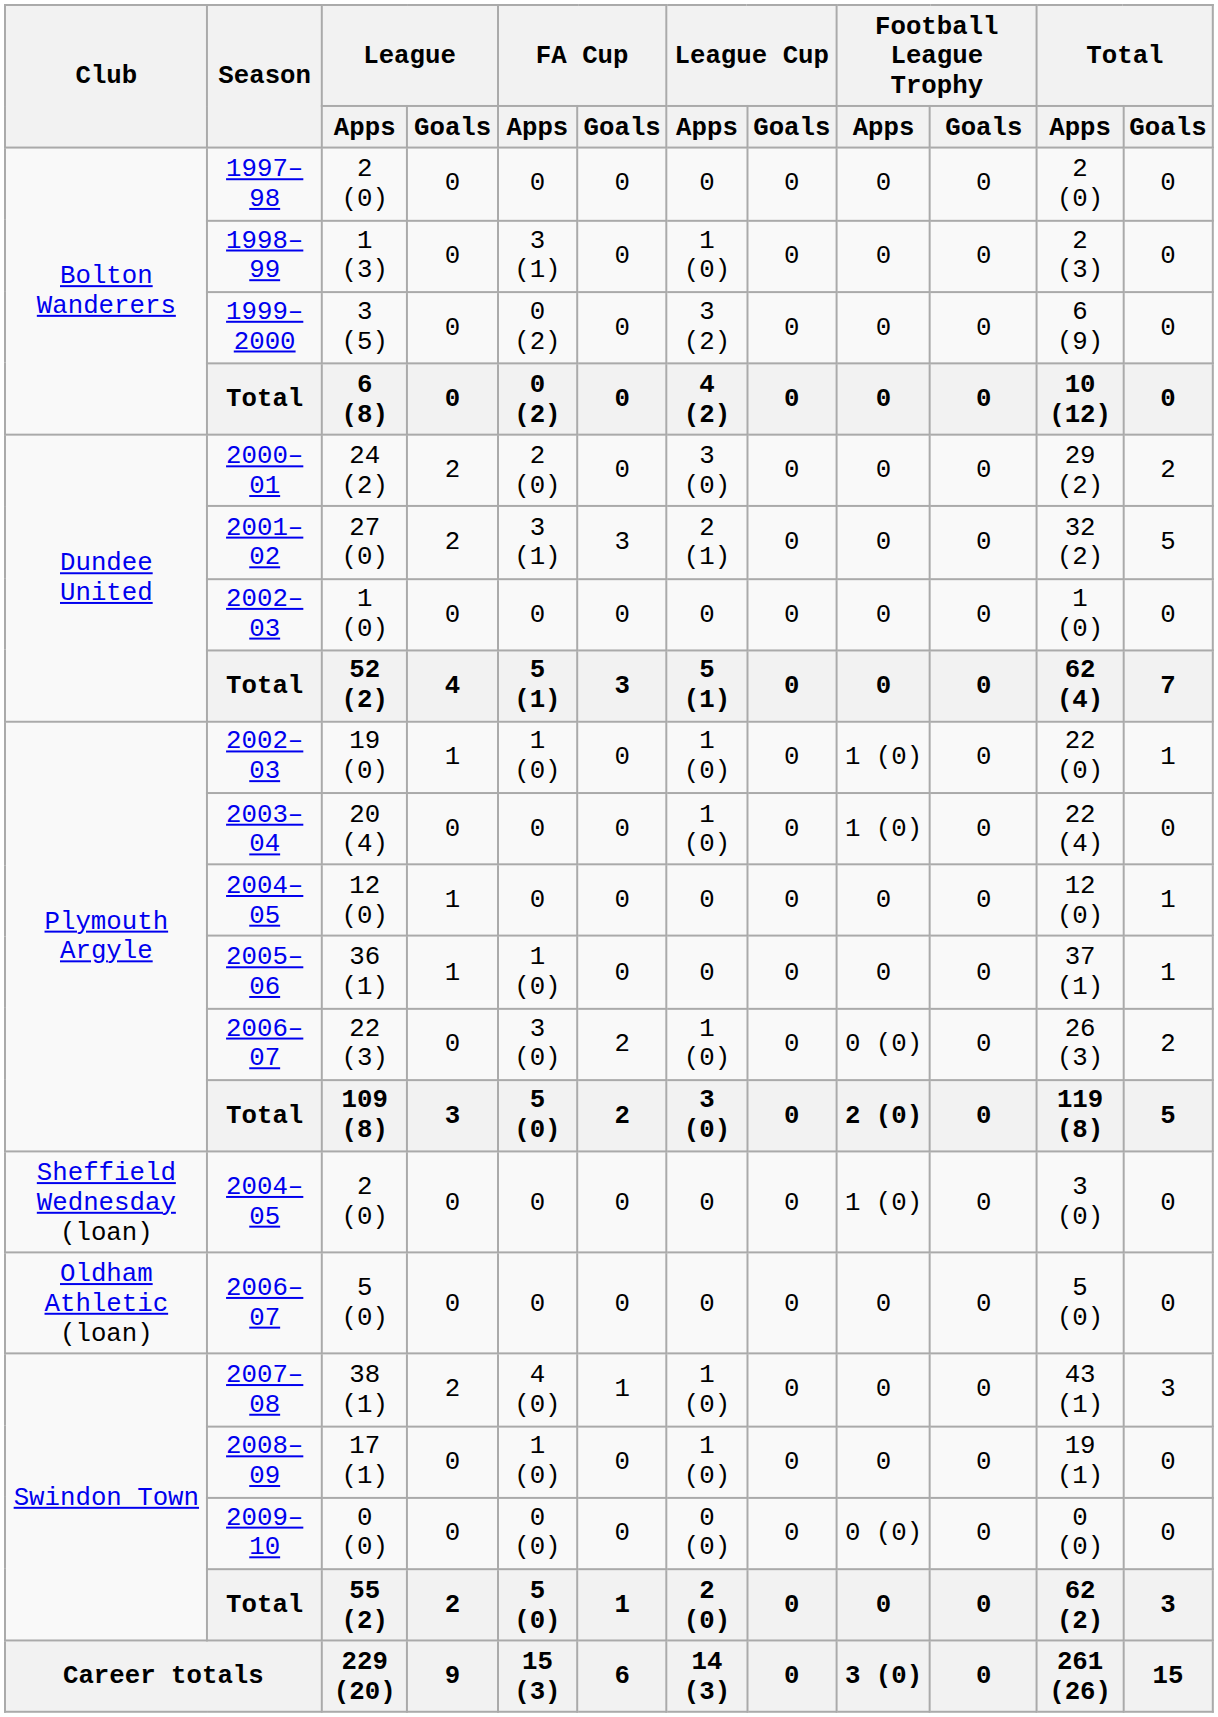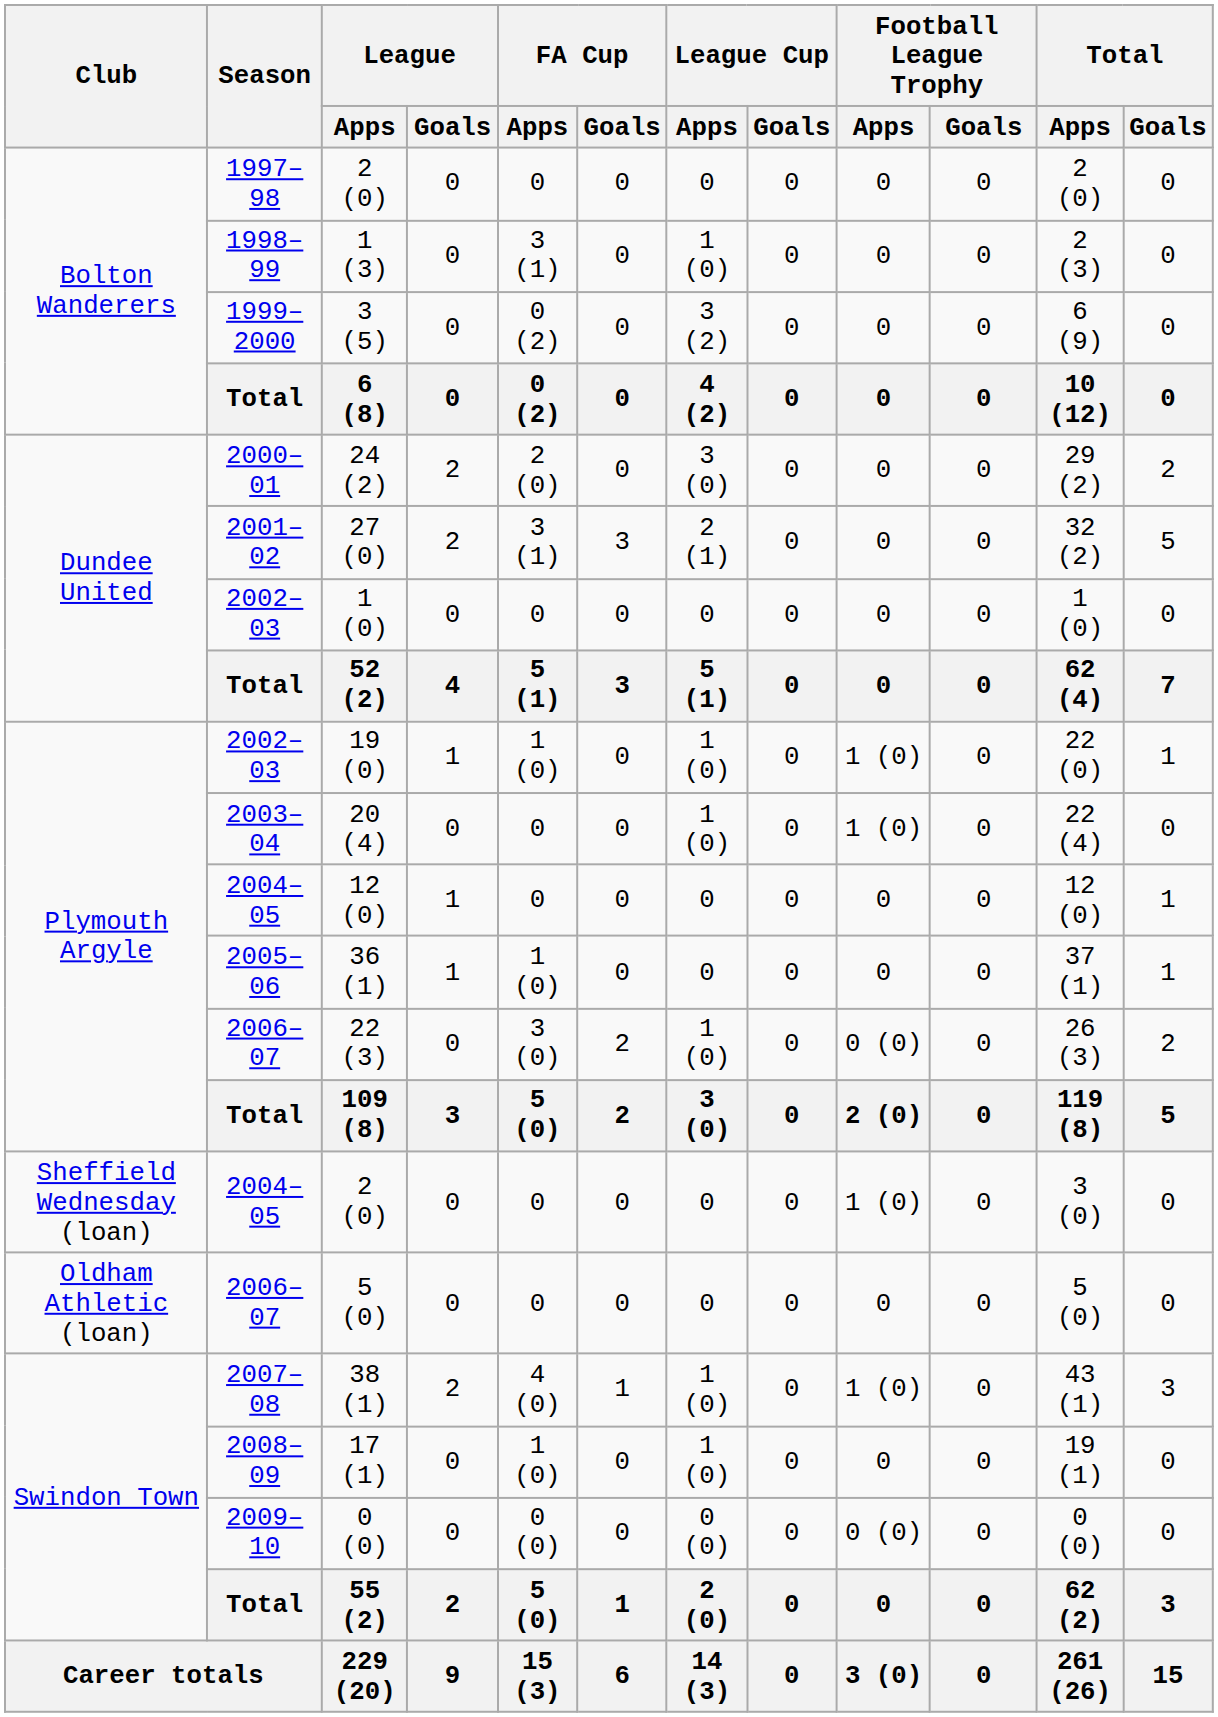38 (1) | Football League Trophy / Apps: 0 -> 1 (0)
